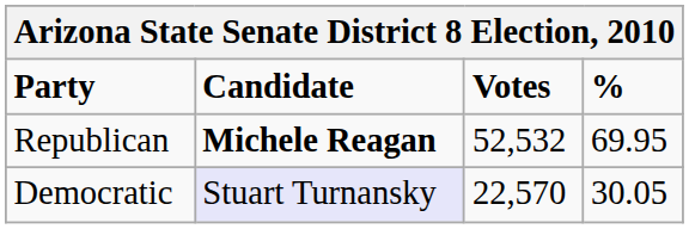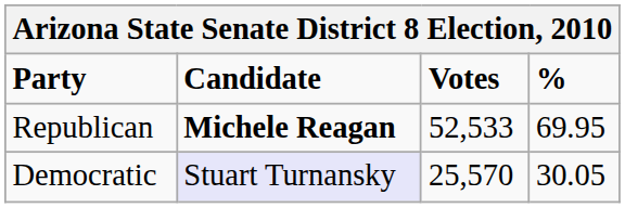Republican | Votes: 52,532 -> 52,533
Democratic | Votes: 22,570 -> 25,570
